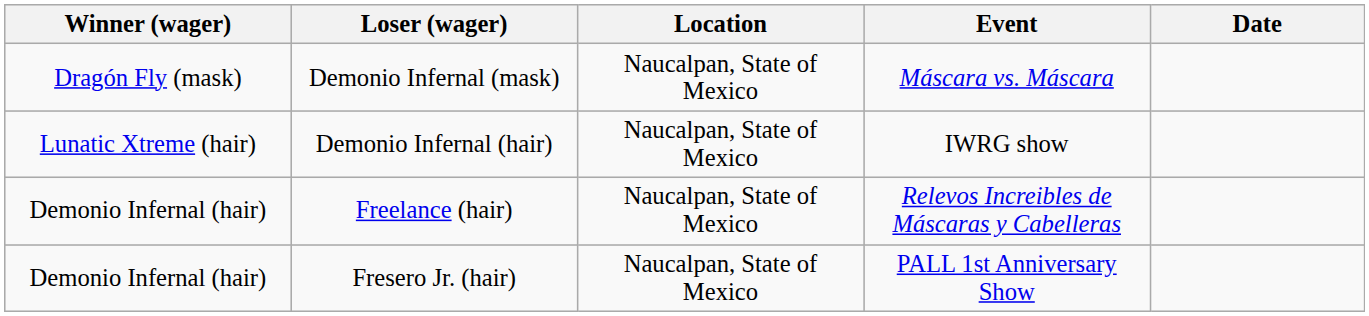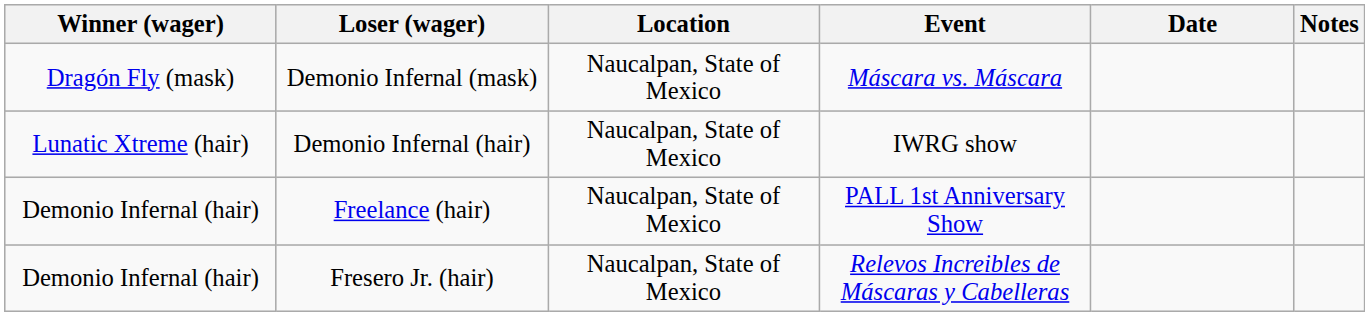+ column: Notes
Freelance (hair) | Event: Relevos Increibles de Máscaras y Cabelleras -> PALL 1st Anniversary Show
Fresero Jr. (hair) | Event: PALL 1st Anniversary Show -> Relevos Increibles de Máscaras y Cabelleras
